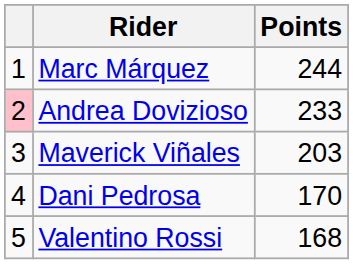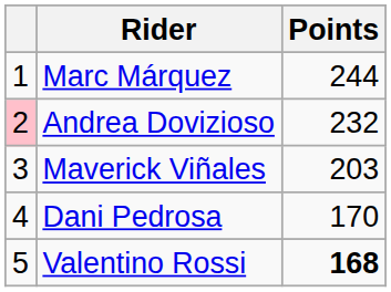Andrea Dovizioso | Points: 233 -> 232
Valentino Rossi | Points: normal -> bold
